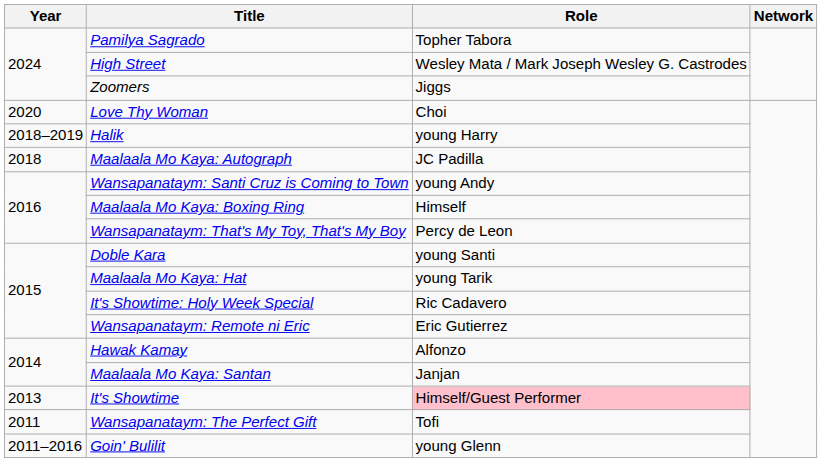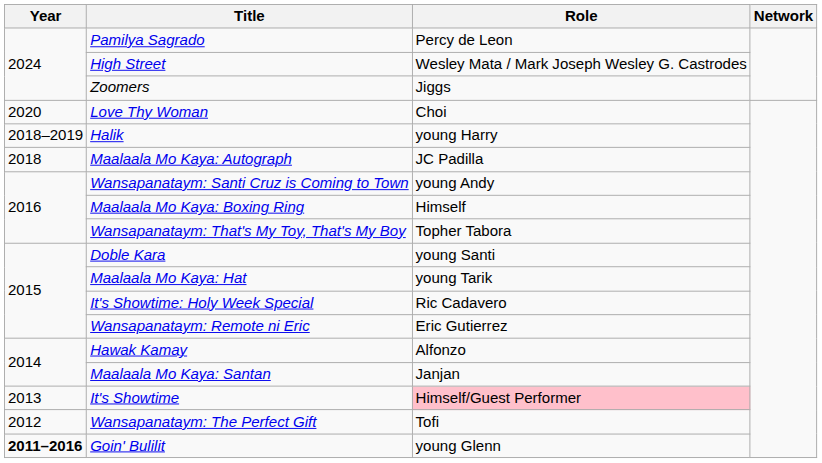Pamilya Sagrado | Role: Topher Tabora -> Percy de Leon
Wansapanataym: That's My Toy, That's My Boy | Role: Percy de Leon -> Topher Tabora
Wansapanataym: The Perfect Gift | Year: 2011 -> 2012
Goin' Bulilit | Year: normal -> bold
